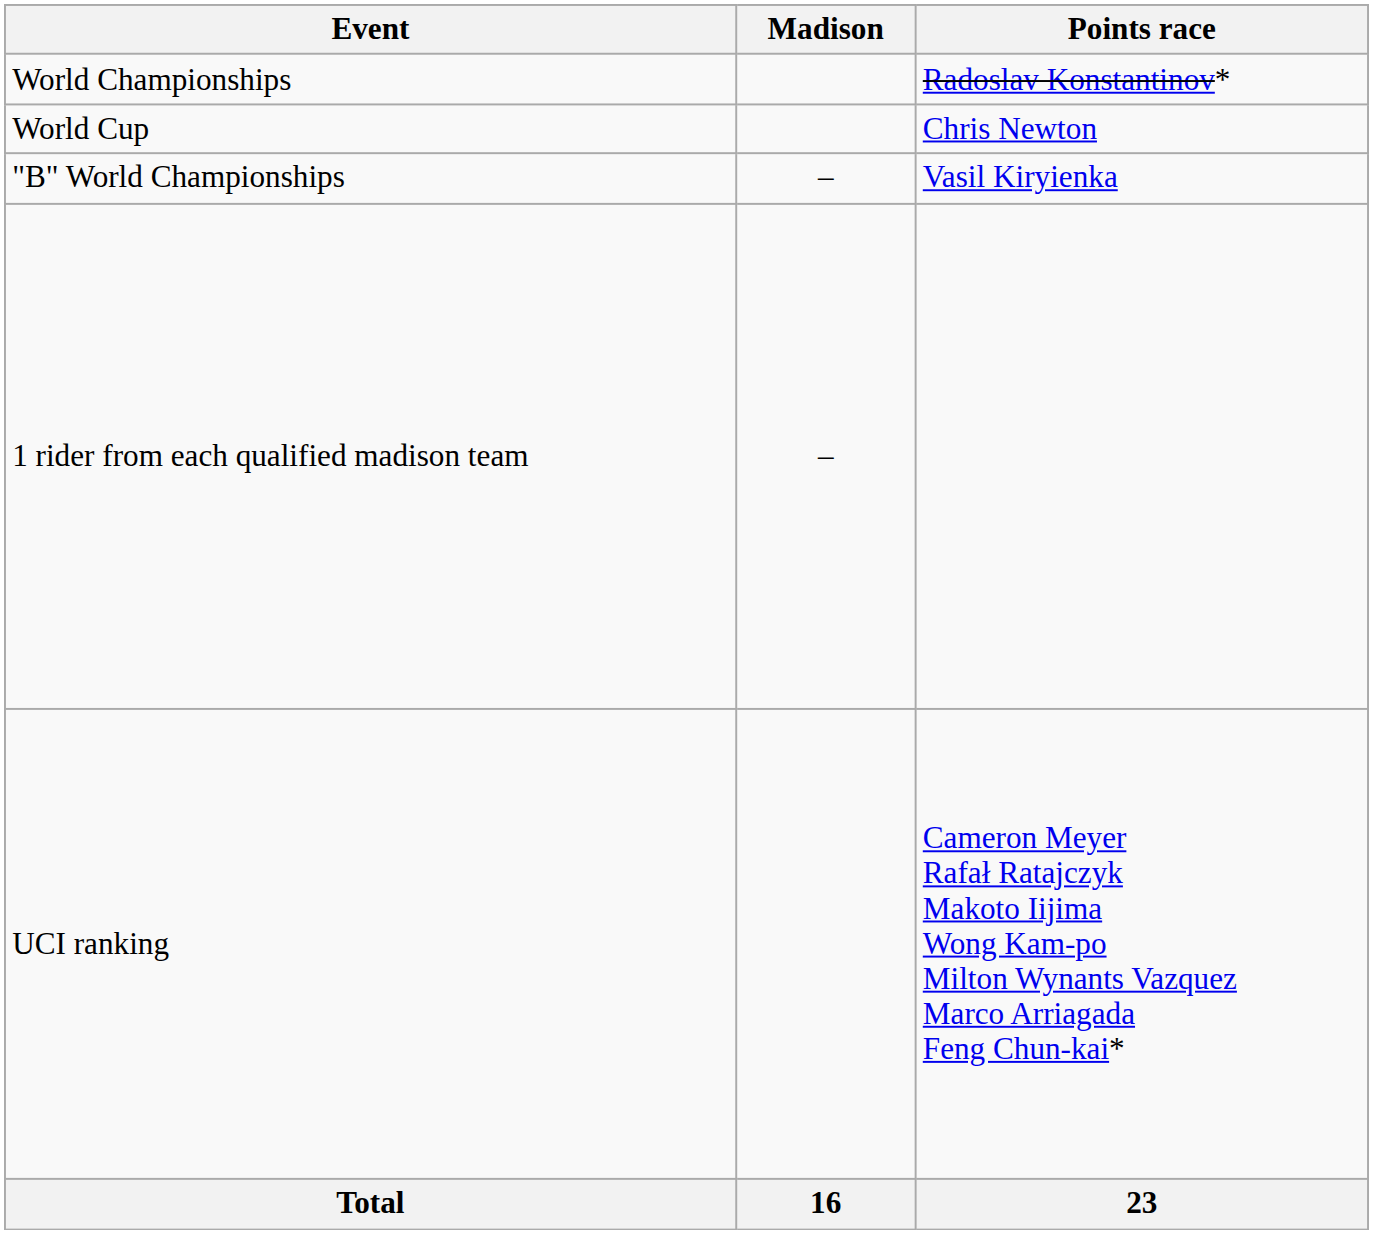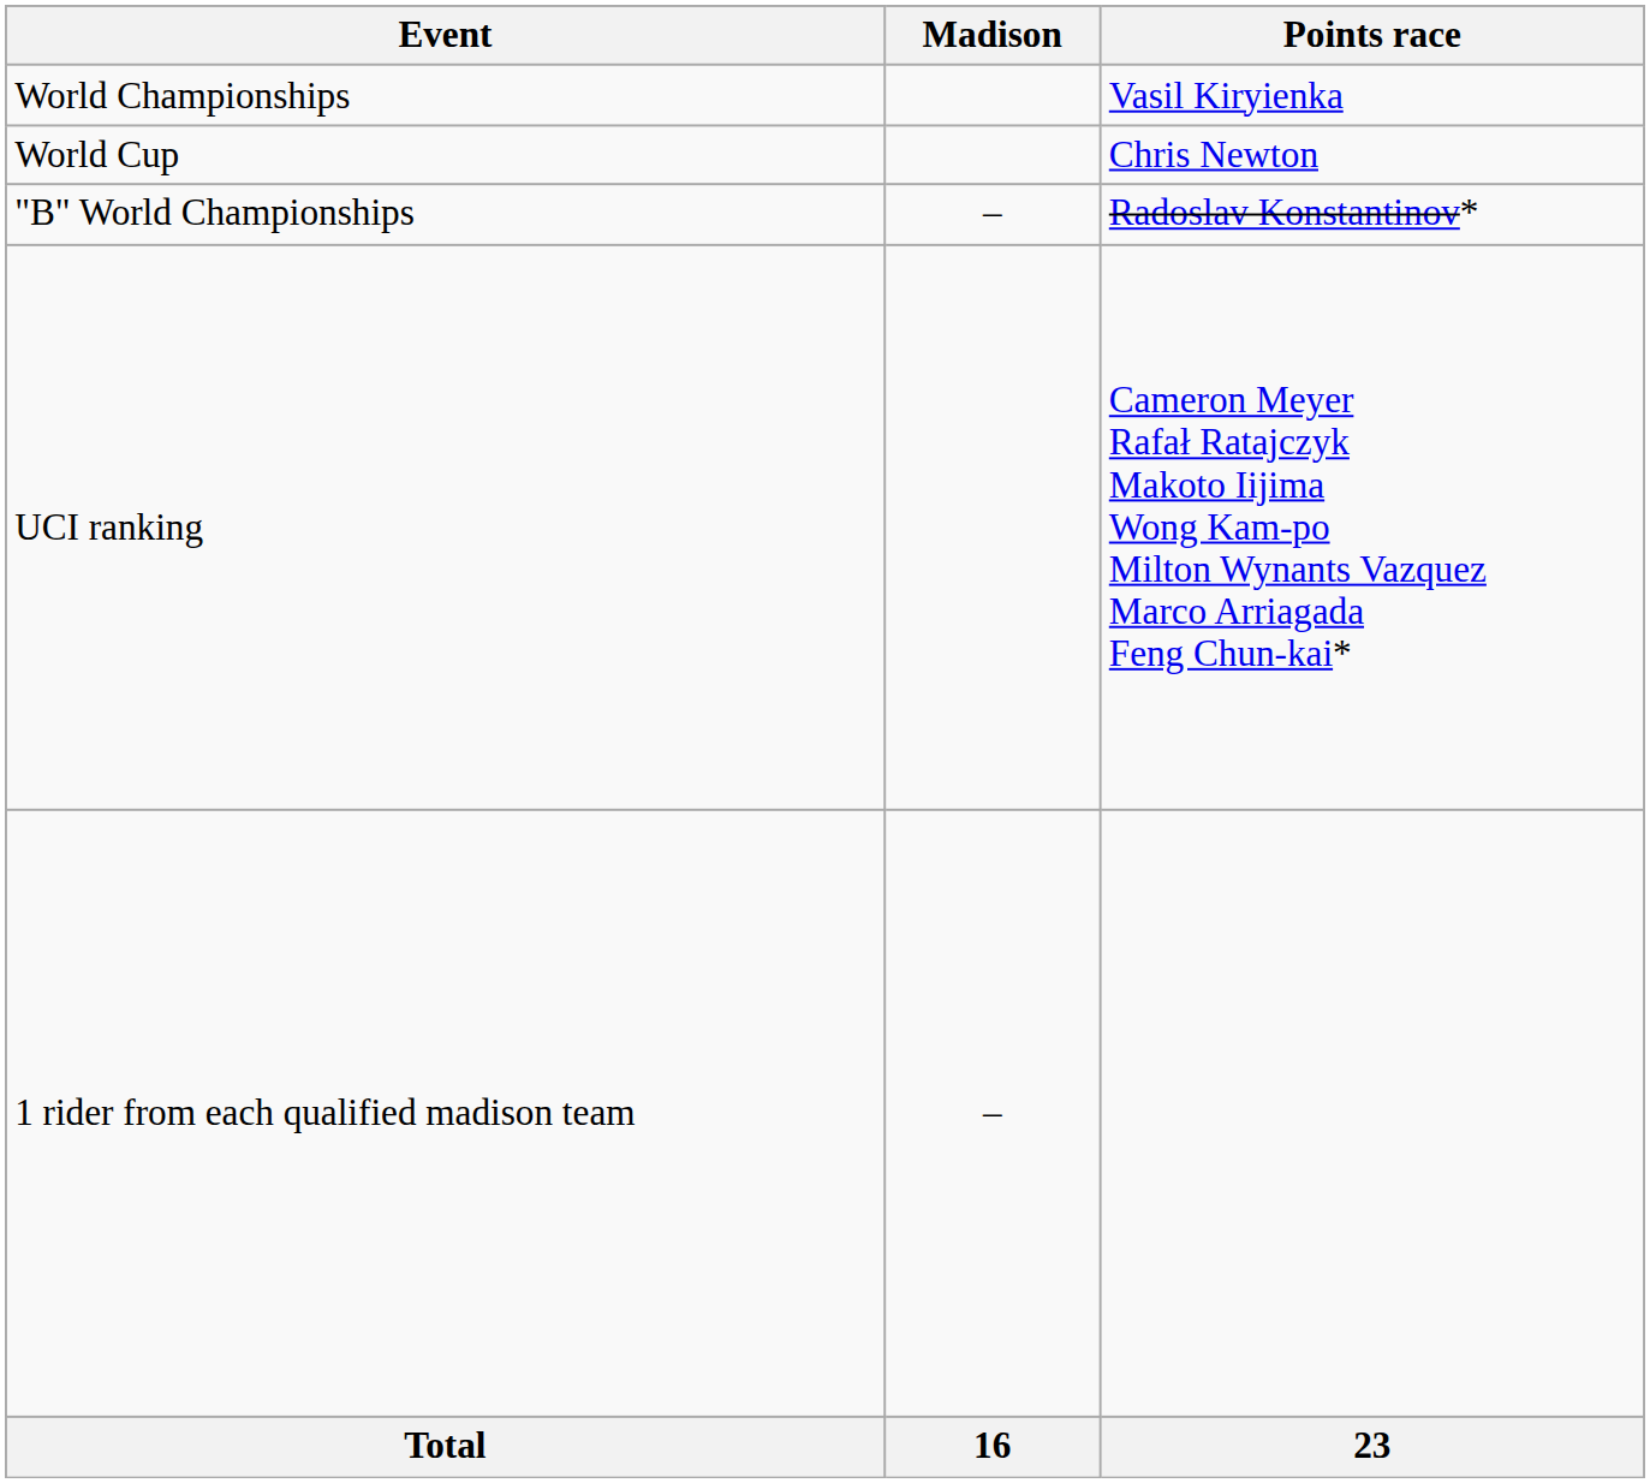World Championships | Points race: Radoslav Konstantinov* -> Vasil Kiryienka
"B" World Championships | Points race: Vasil Kiryienka -> Radoslav Konstantinov*
rows swapped: UCI ranking <-> 1 rider from each qualified madison team
